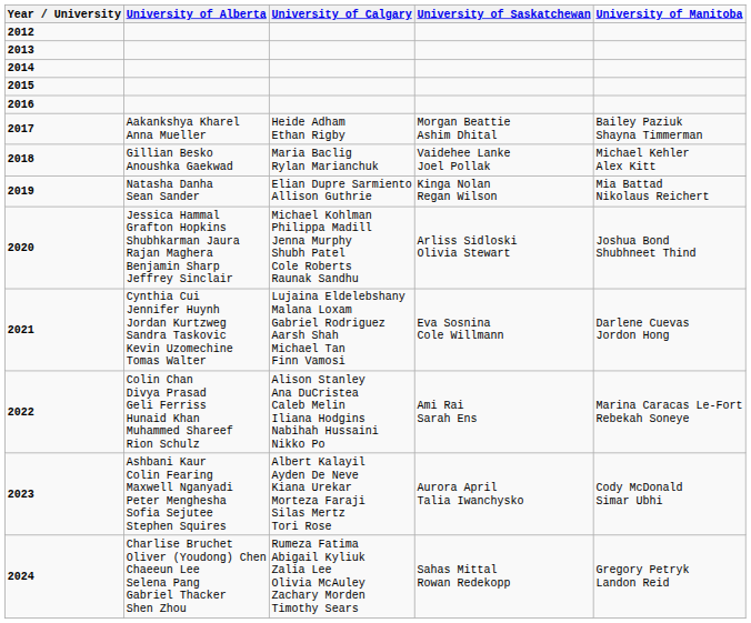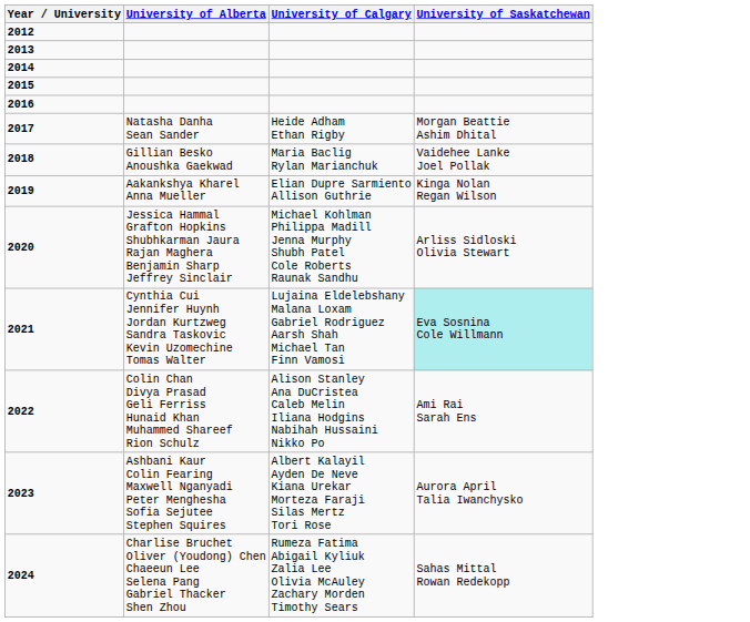- column: University of Manitoba | Bailey Paziuk Shayna Timmerman | Michael Kehler Alex Kitt | Mia Battad Nikolaus Reichert | Joshua Bond Shubhneet Thind | Darlene Cuevas Jordon Hong | Marina Caracas Le-Fort Rebekah Soneye | Cody McDonald Simar Ubhi | Gregory Petryk Landon Reid
2017 | University of Alberta: Aakankshya Kharel Anna Mueller -> Natasha Danha Sean Sander
2019 | University of Alberta: Natasha Danha Sean Sander -> Aakankshya Kharel Anna Mueller
2021 | University of Saskatchewan: no background -> paleturquoise background
